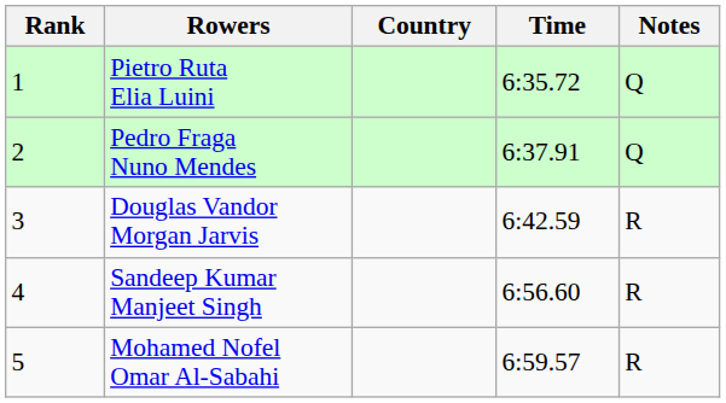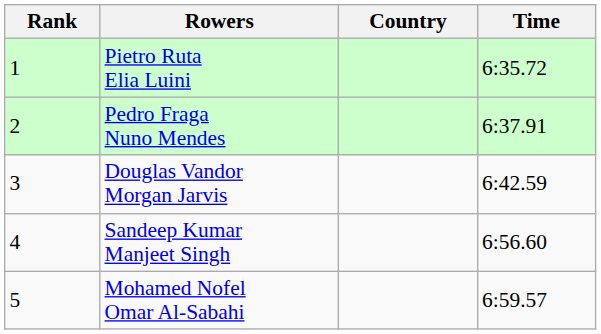- column: Notes | Q | Q | R | R | R
